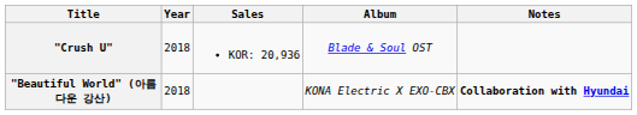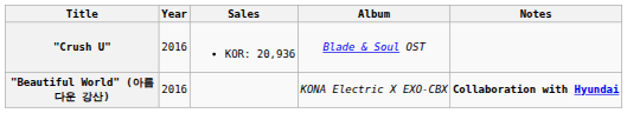"Crush U" | Year: 2018 -> 2016
"Beautiful World" (아름다운 강산) | Year: 2018 -> 2016
